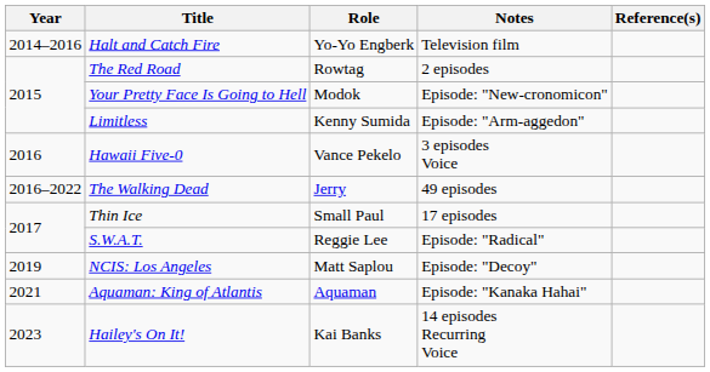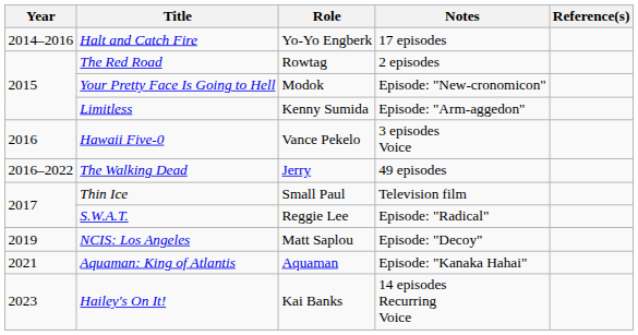Halt and Catch Fire | Notes: Television film -> 17 episodes
Thin Ice | Notes: 17 episodes -> Television film
